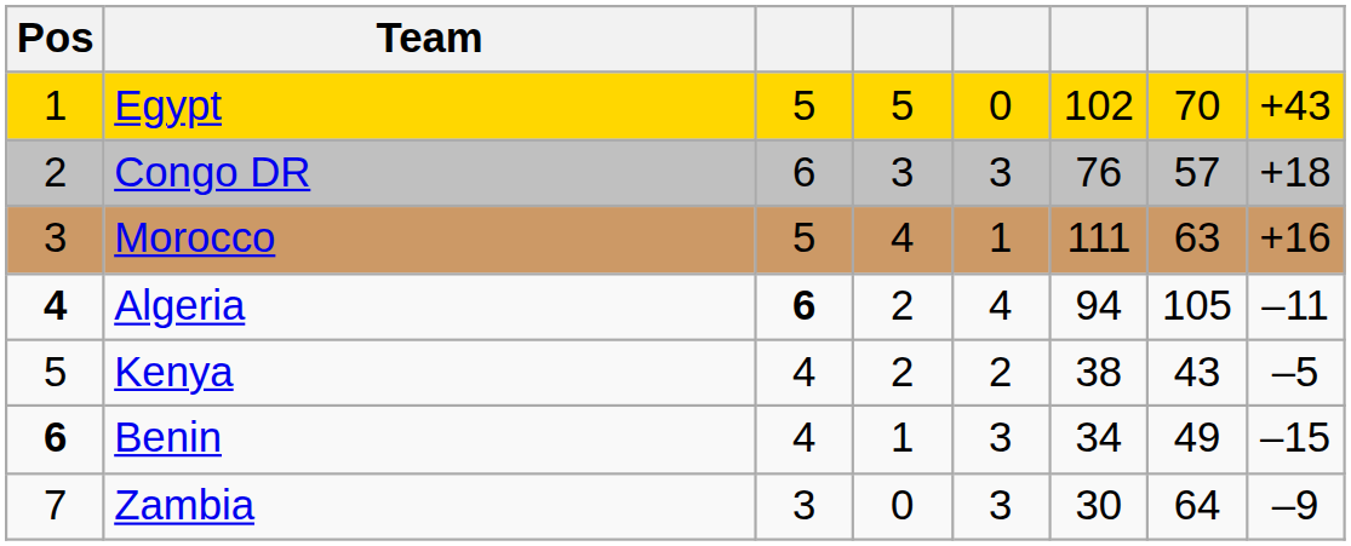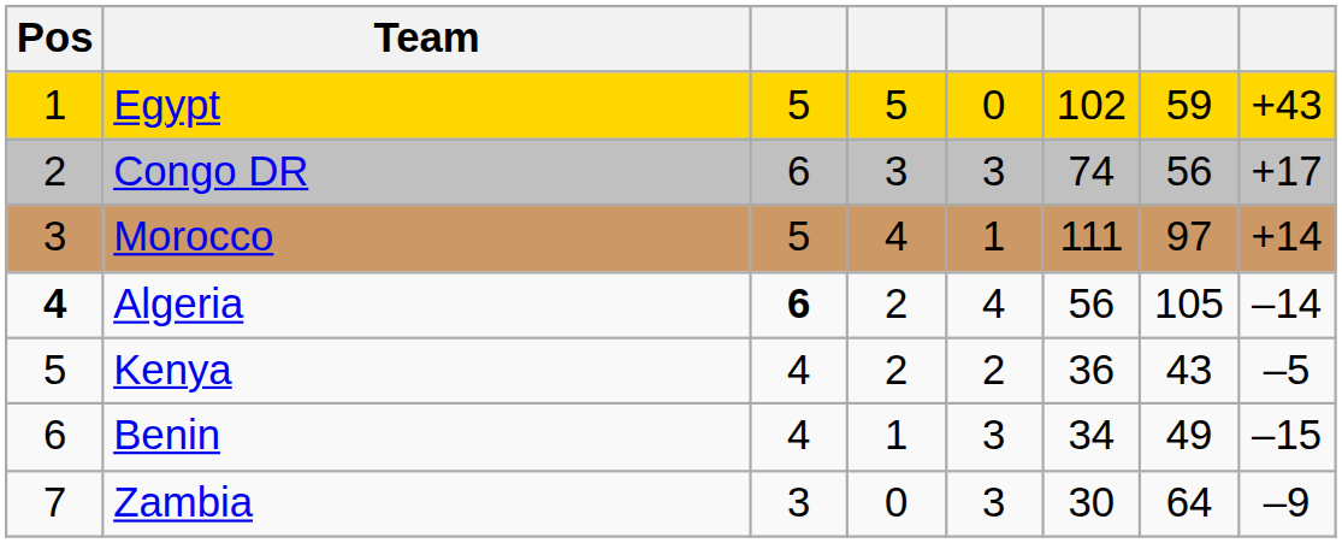Egypt | column 7: 70 -> 59
Congo DR | column 6: 76 -> 74
Congo DR | column 7: 57 -> 56
Congo DR | column 8: +18 -> +17
Morocco | column 7: 63 -> 97
Morocco | column 8: +16 -> +14
Algeria | column 6: 94 -> 56
Algeria | column 8: –11 -> –14
Kenya | column 6: 38 -> 36
Benin | Pos: bold -> normal
